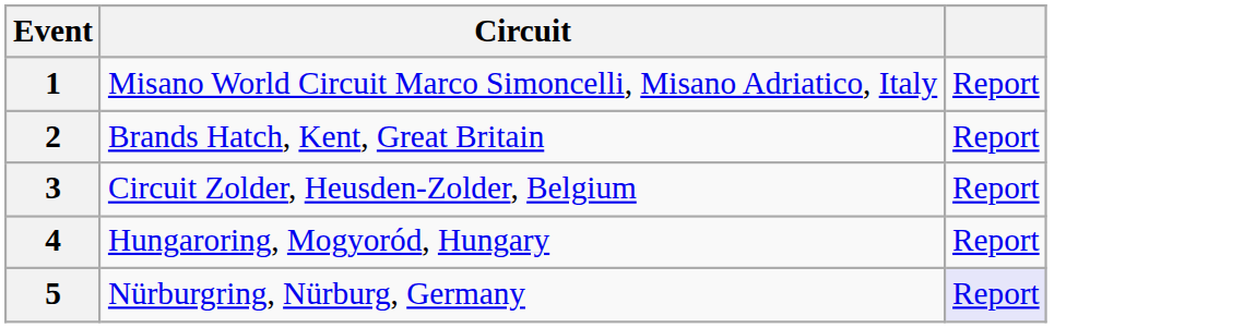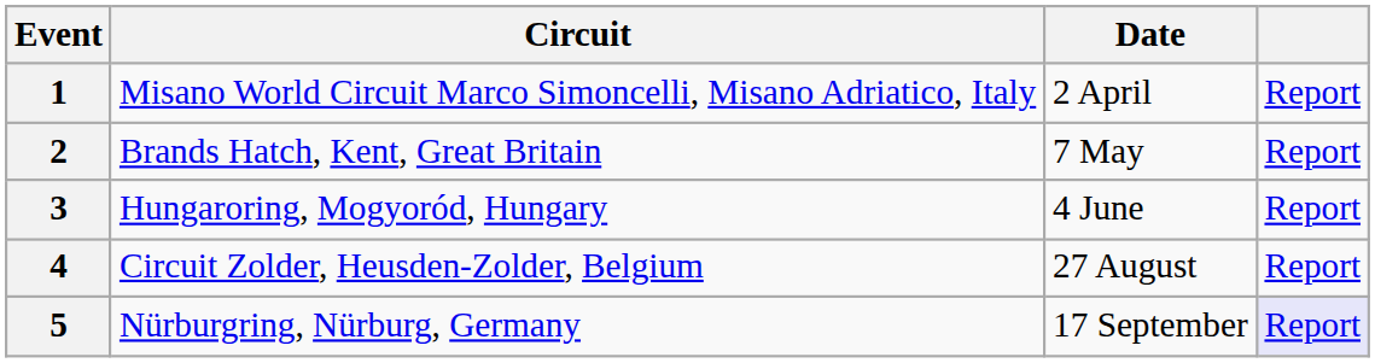+ column: Date | 2 April | 7 May | 4 June | 27 August | 17 September
3 | Circuit: Circuit Zolder, Heusden-Zolder, Belgium -> Hungaroring, Mogyoród, Hungary
4 | Circuit: Hungaroring, Mogyoród, Hungary -> Circuit Zolder, Heusden-Zolder, Belgium
